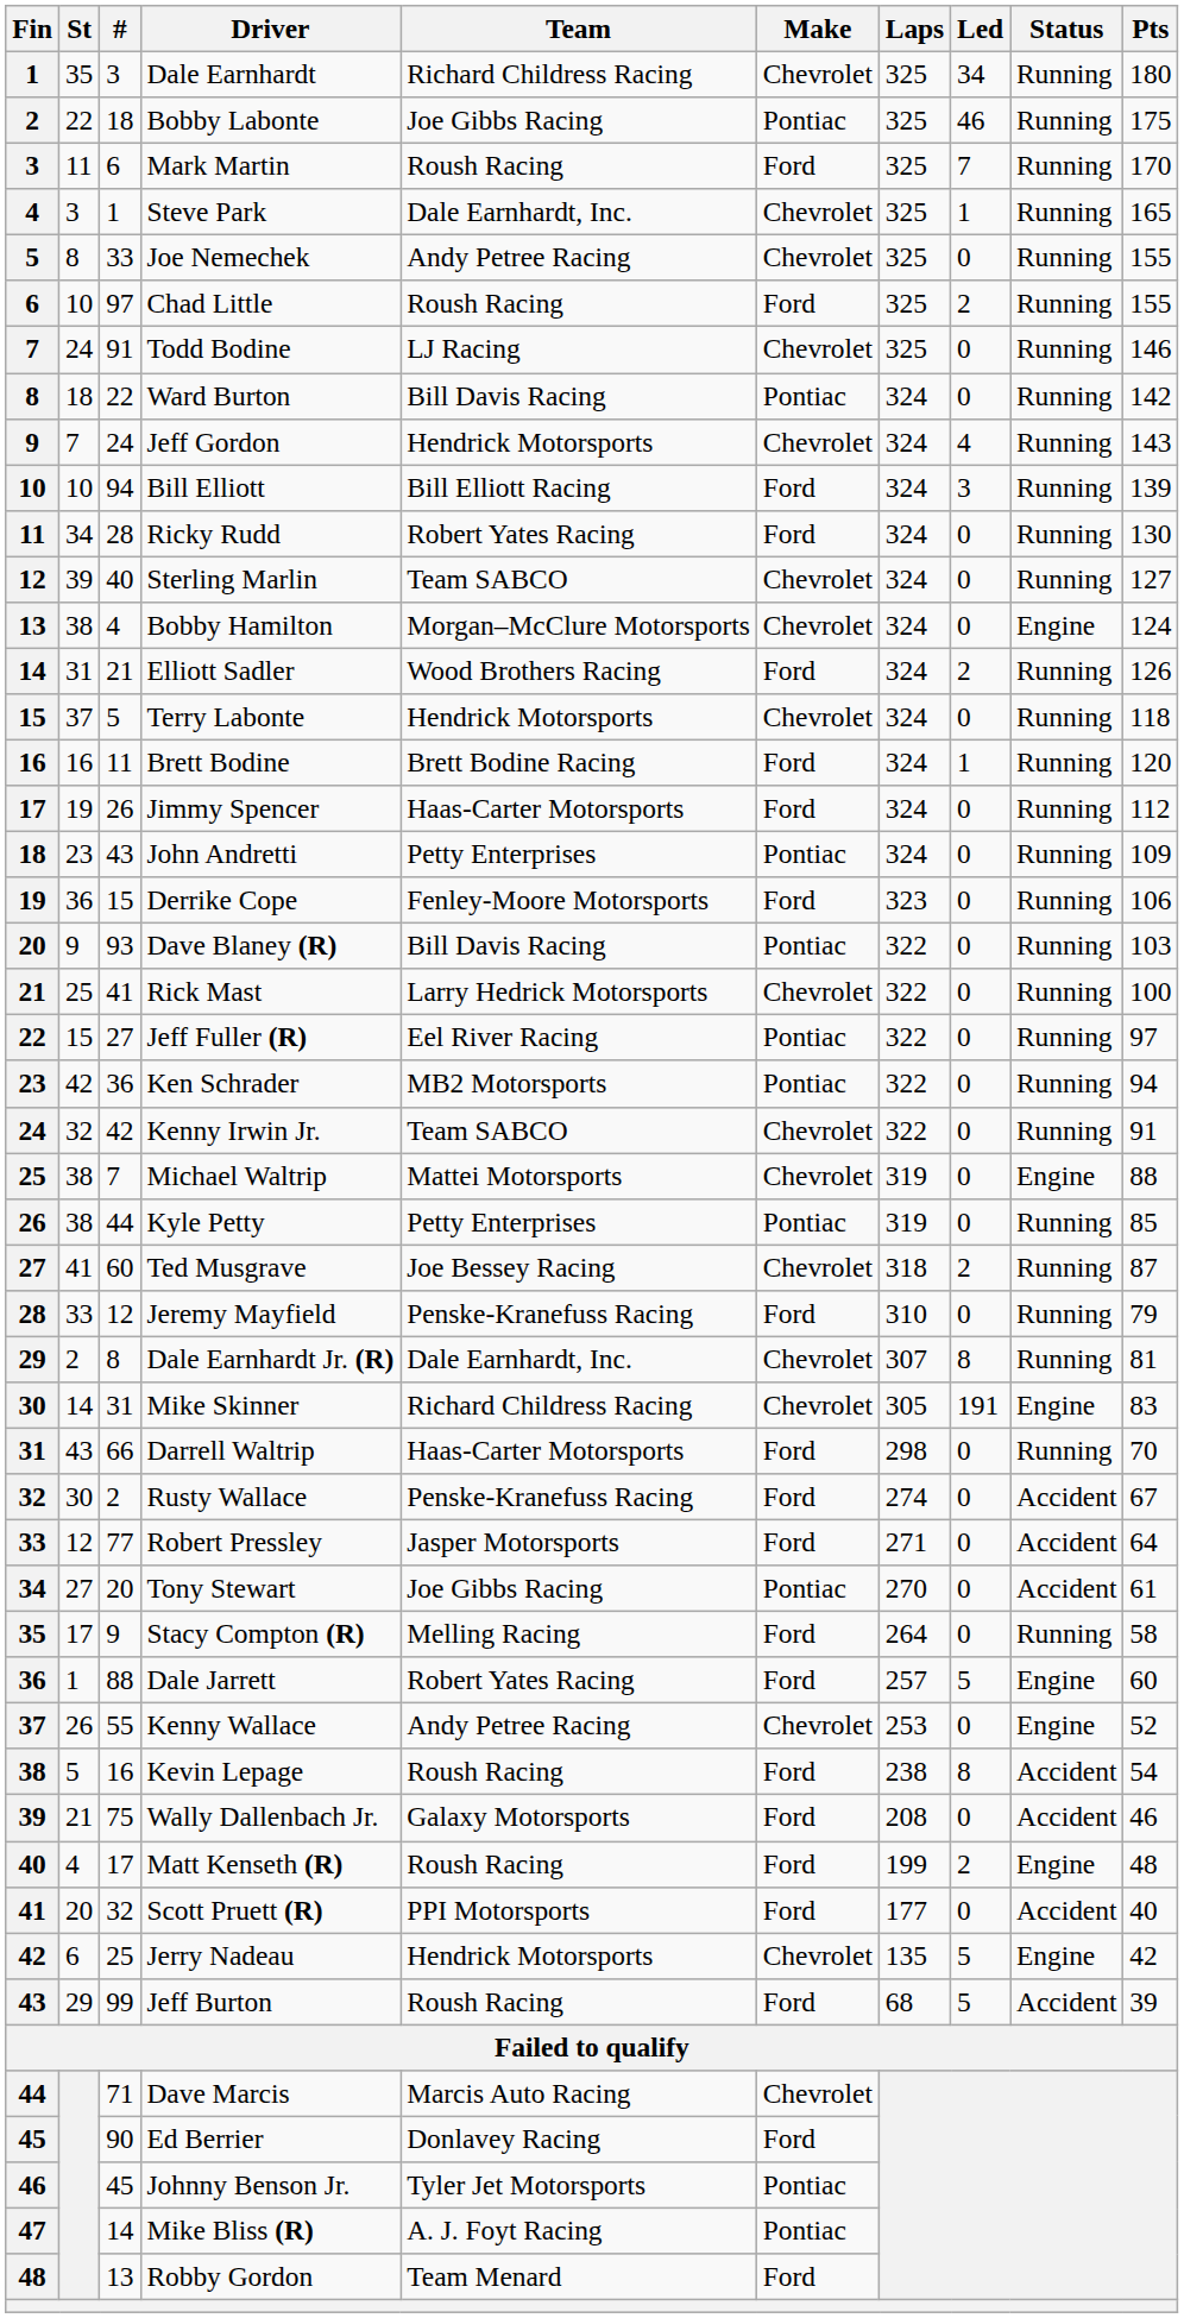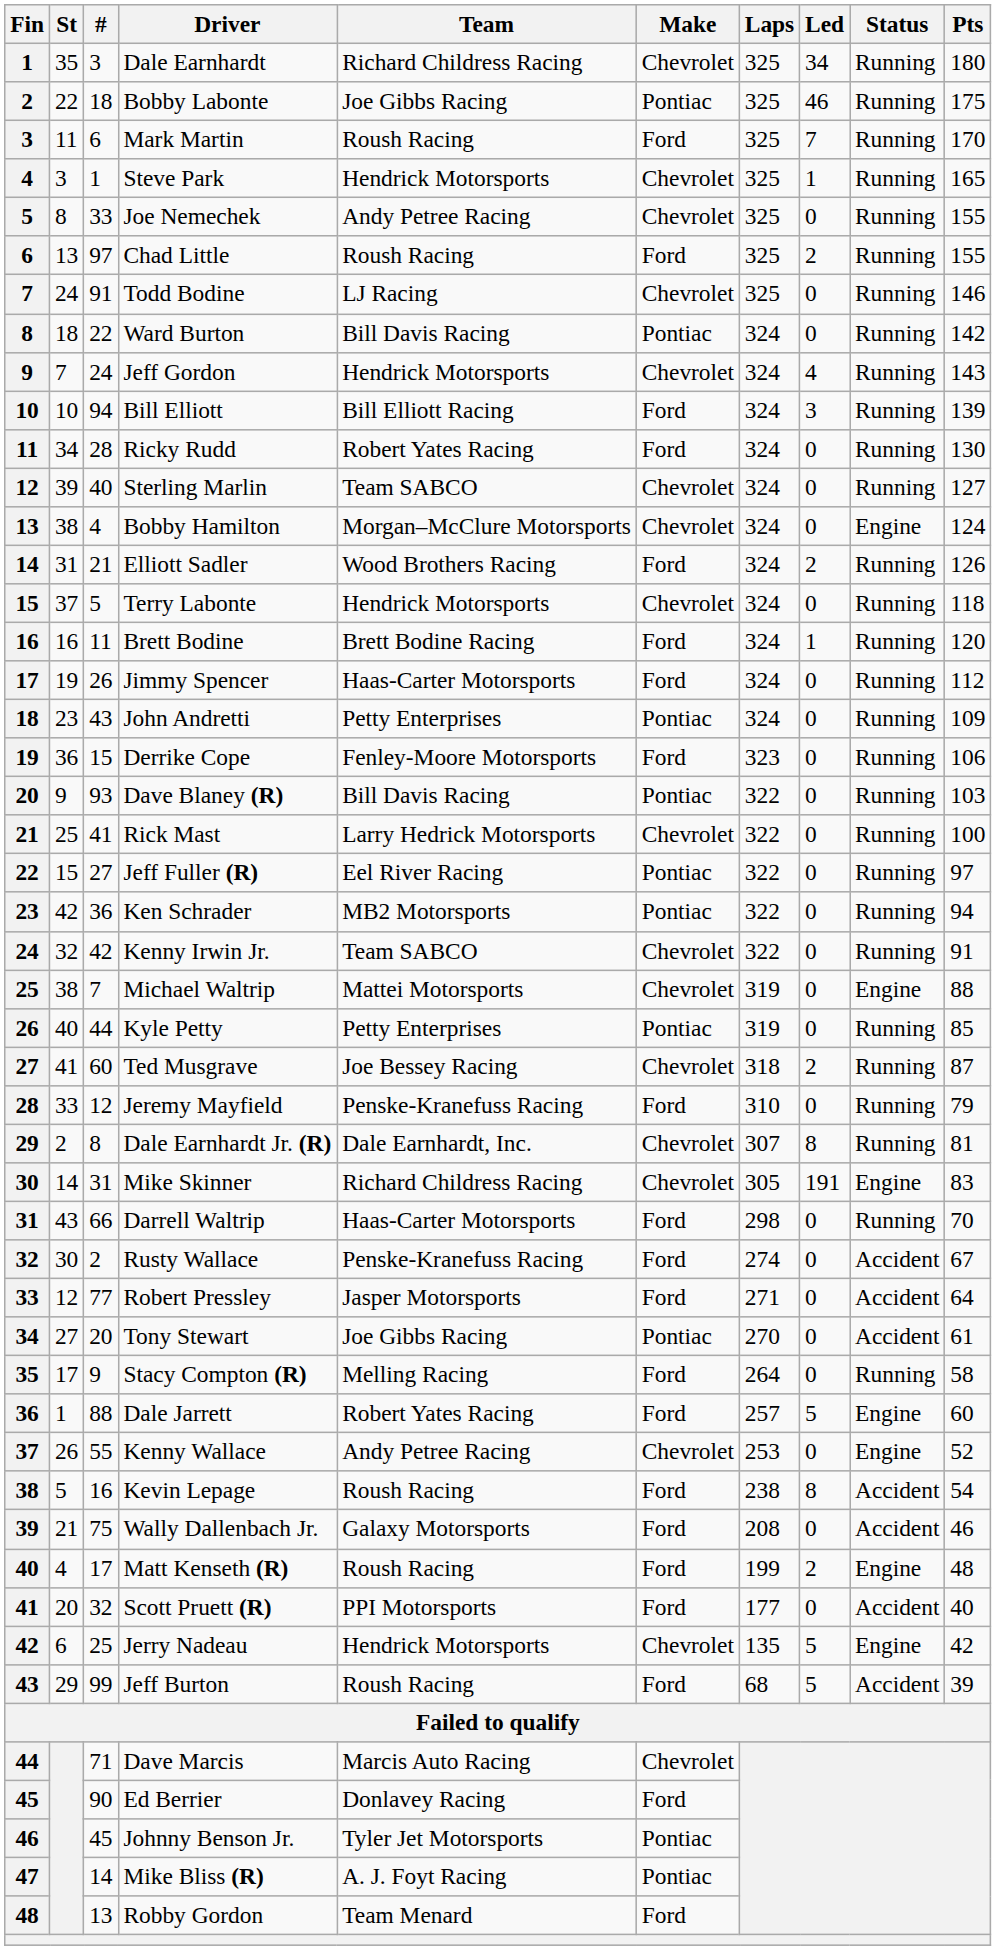Steve Park | Team: Dale Earnhardt, Inc. -> Hendrick Motorsports
Chad Little | St: 10 -> 13
Kyle Petty | St: 38 -> 40
